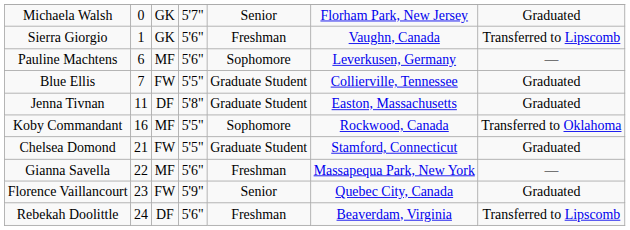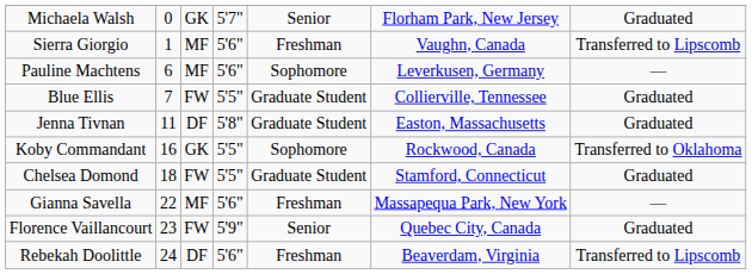Sierra Giorgio | column 3: GK -> MF
Koby Commandant | column 3: MF -> GK
Chelsea Domond | column 2: 21 -> 18
